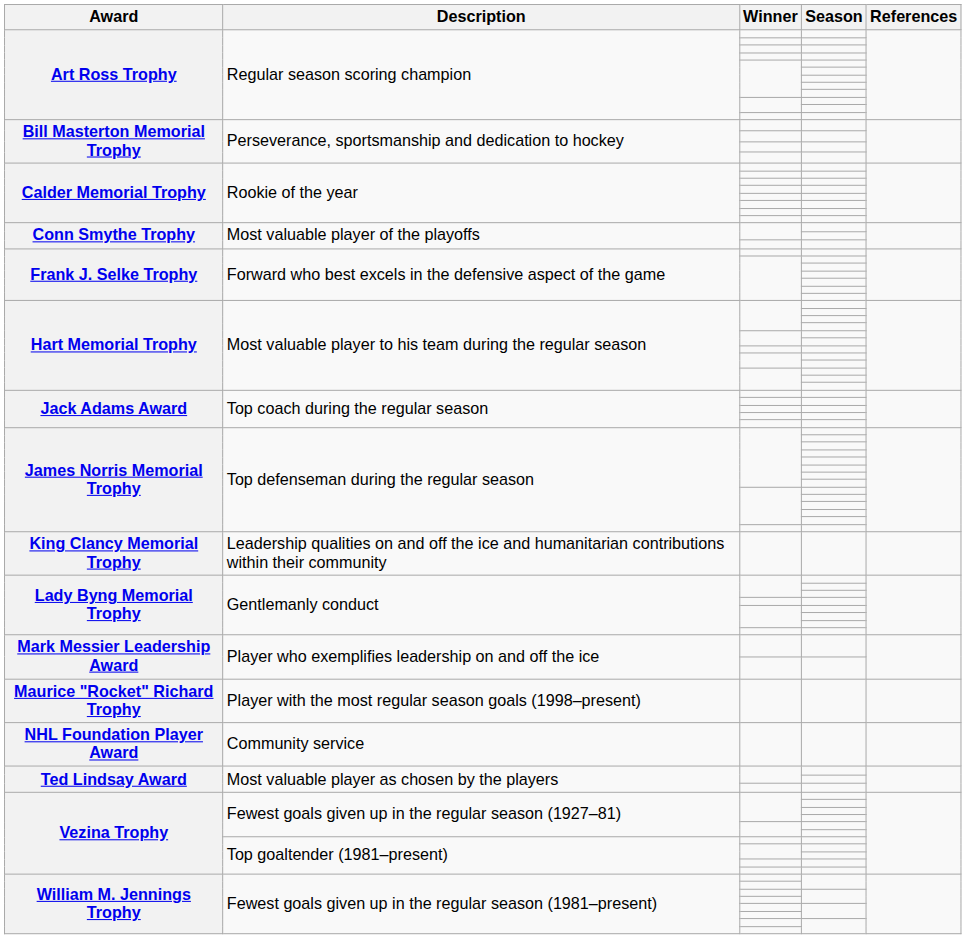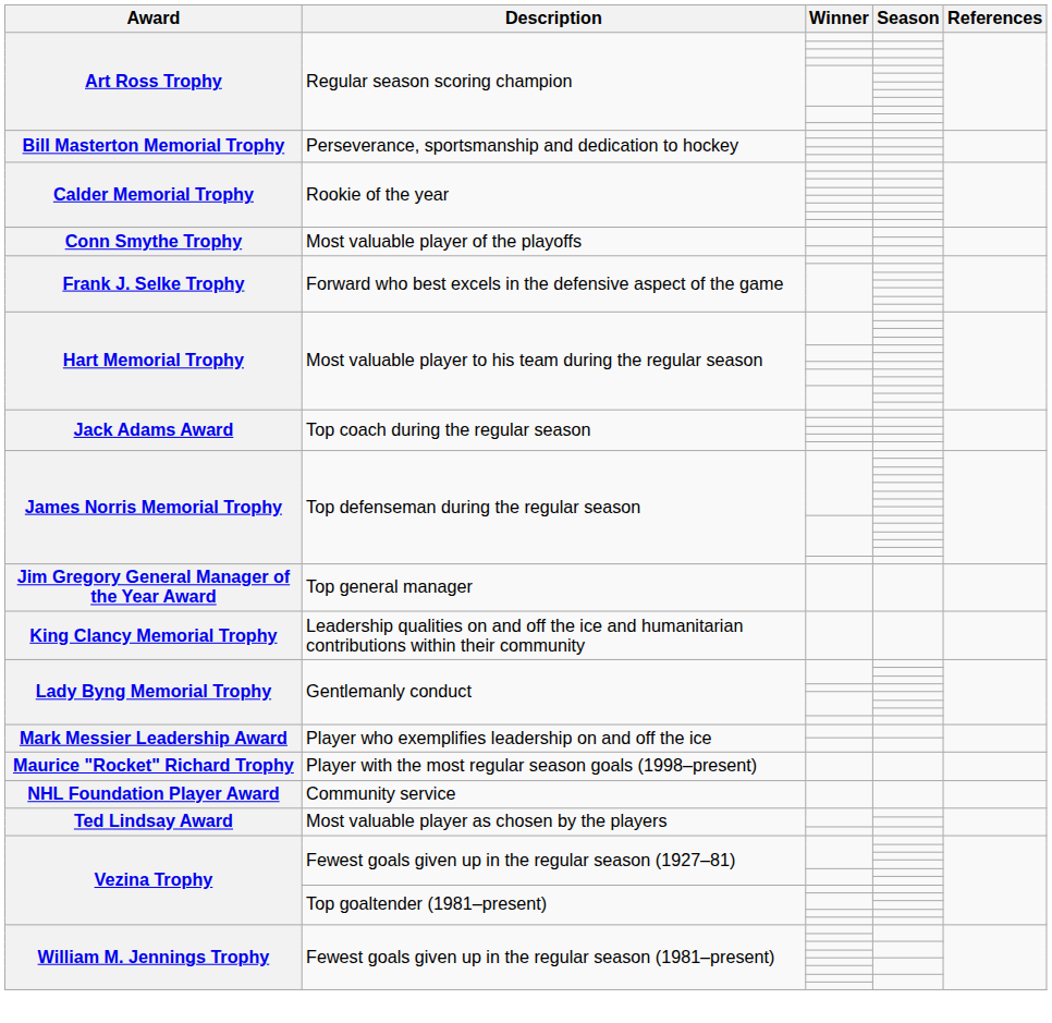+ row: Jim Gregory General Manager of the Year Award | Top general manager
